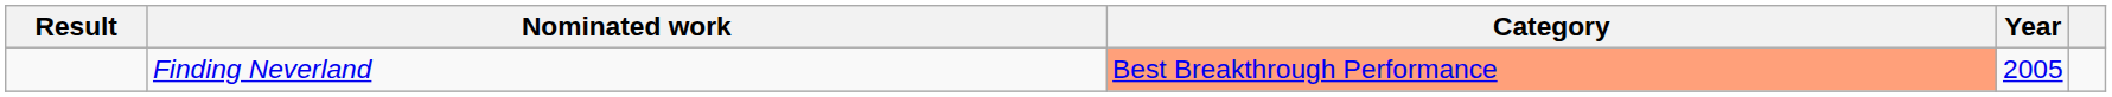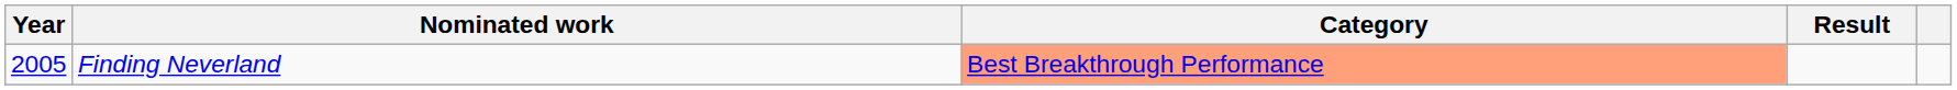columns swapped: Year <-> Result
